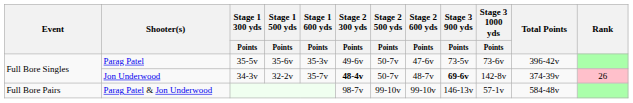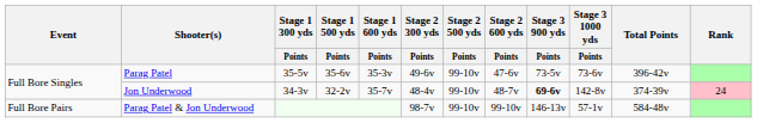Parag Patel | Stage 2 500 yds / Points: 50-7v -> 99-10v
Jon Underwood | Stage 2 300 yds / Points: bold -> normal
Jon Underwood | Stage 2 500 yds / Points: 50-7v -> 99-10v
Jon Underwood | Rank: 26 -> 24
